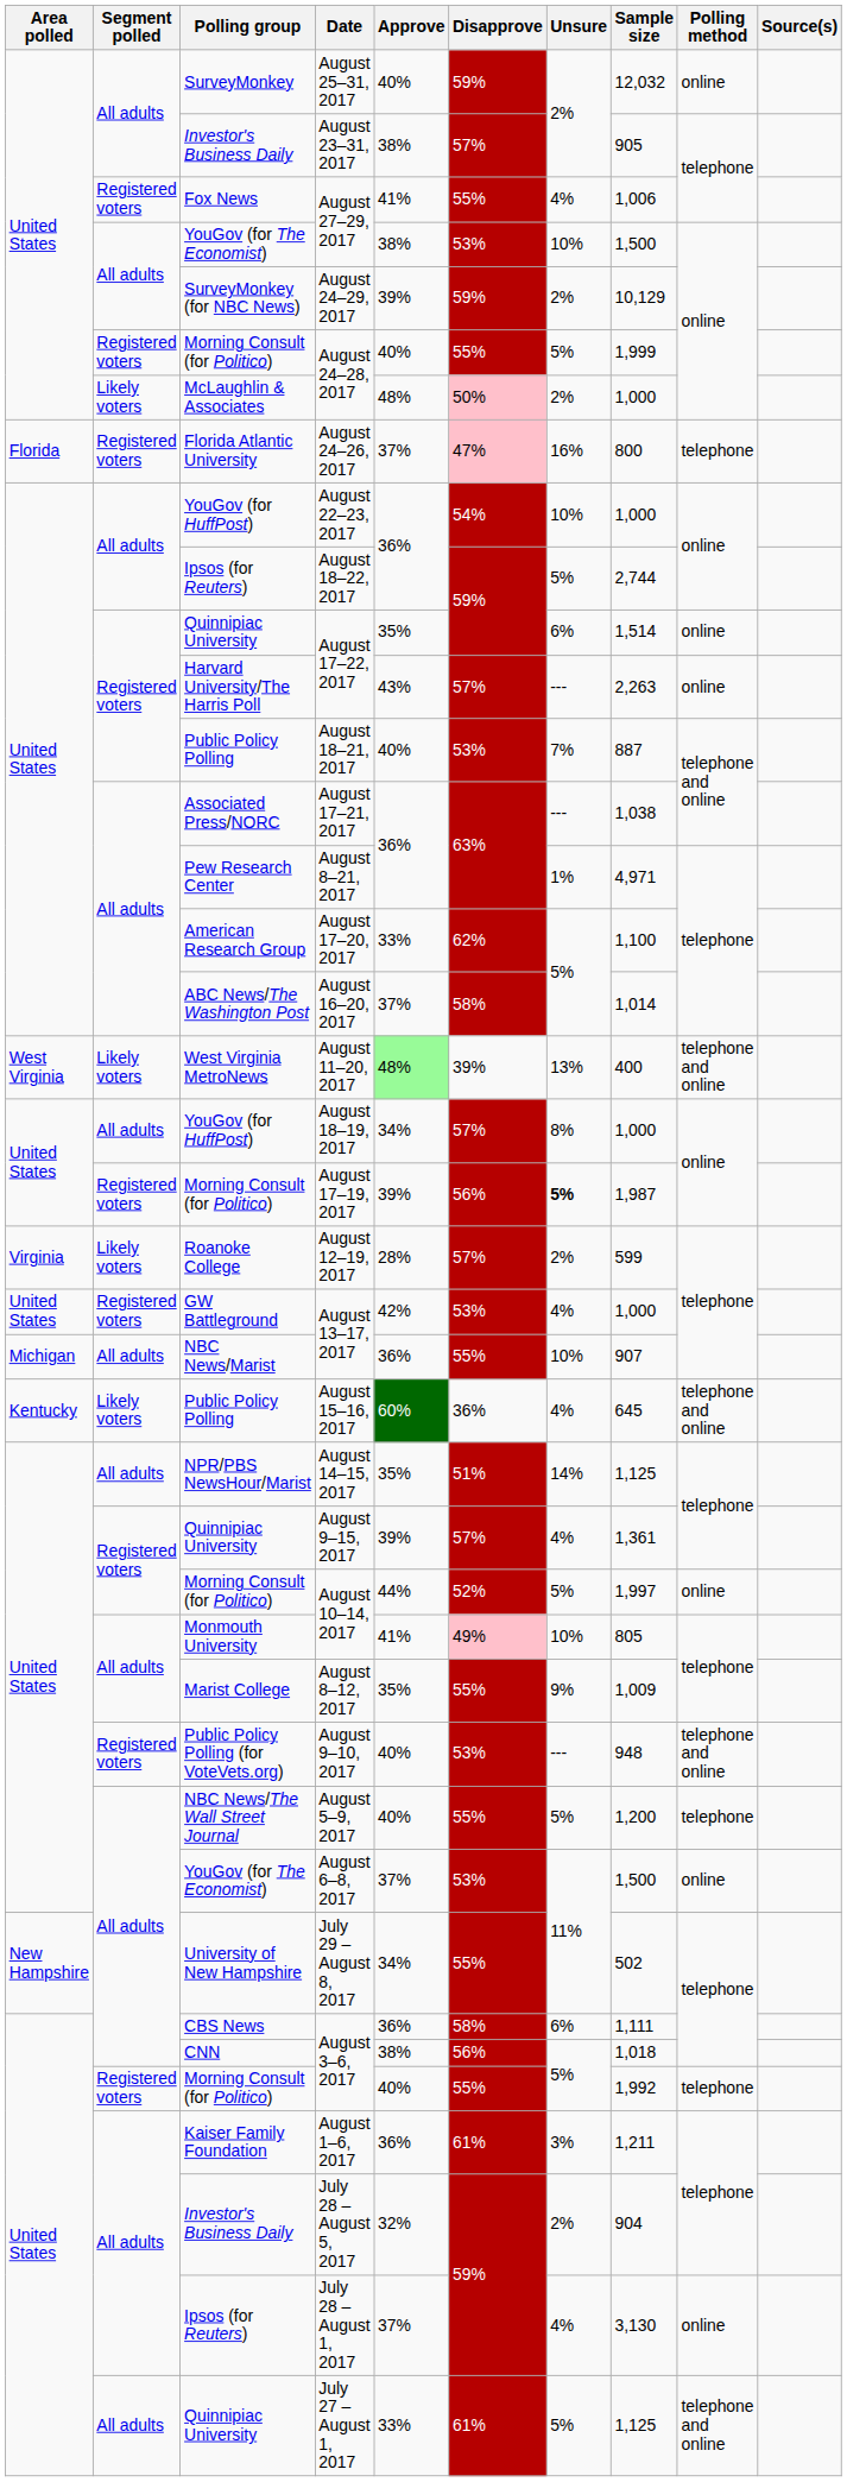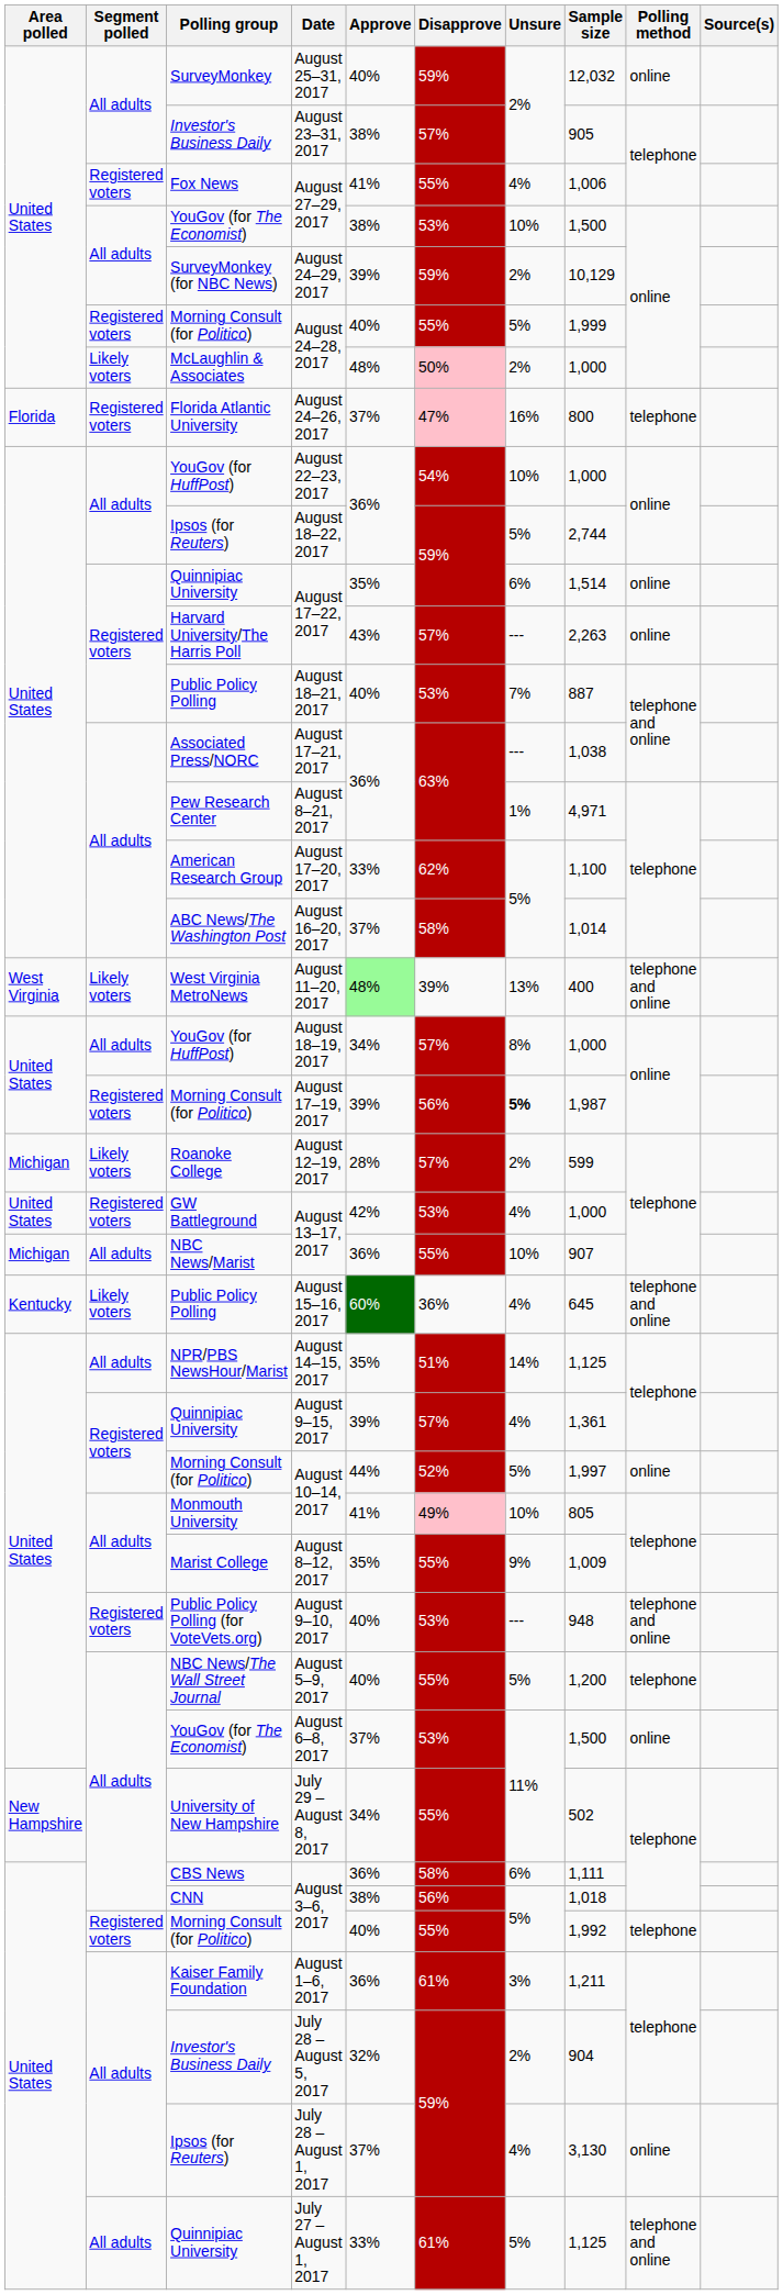August 12–19, 2017 | Area polled: Virginia -> Michigan
